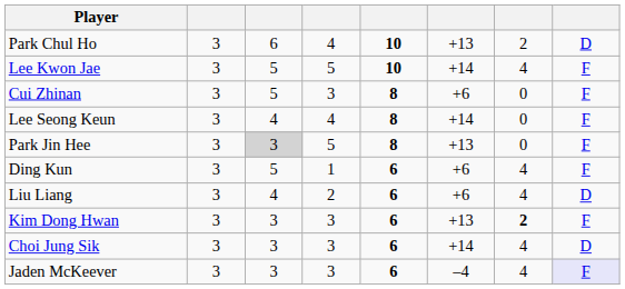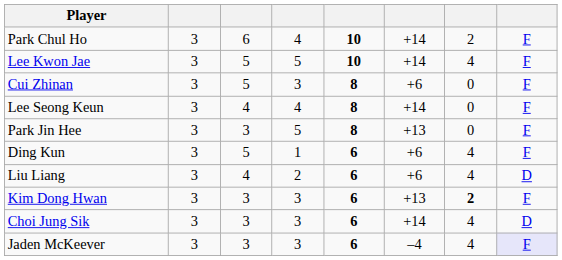Park Chul Ho | column 6: +13 -> +14
Park Chul Ho | column 8: D -> F
Park Jin Hee | column 3: lightgrey background -> no background
